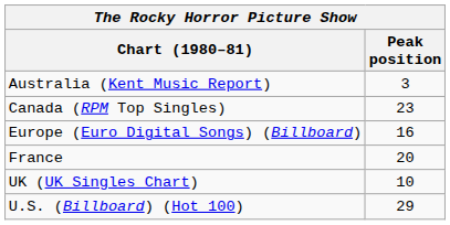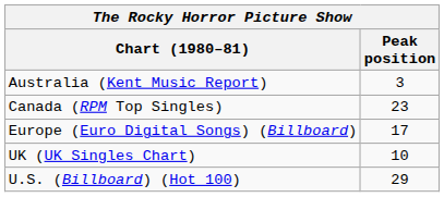Europe (Euro Digital Songs) (Billboard) | Peak position: 16 -> 17
- row: France | 20
